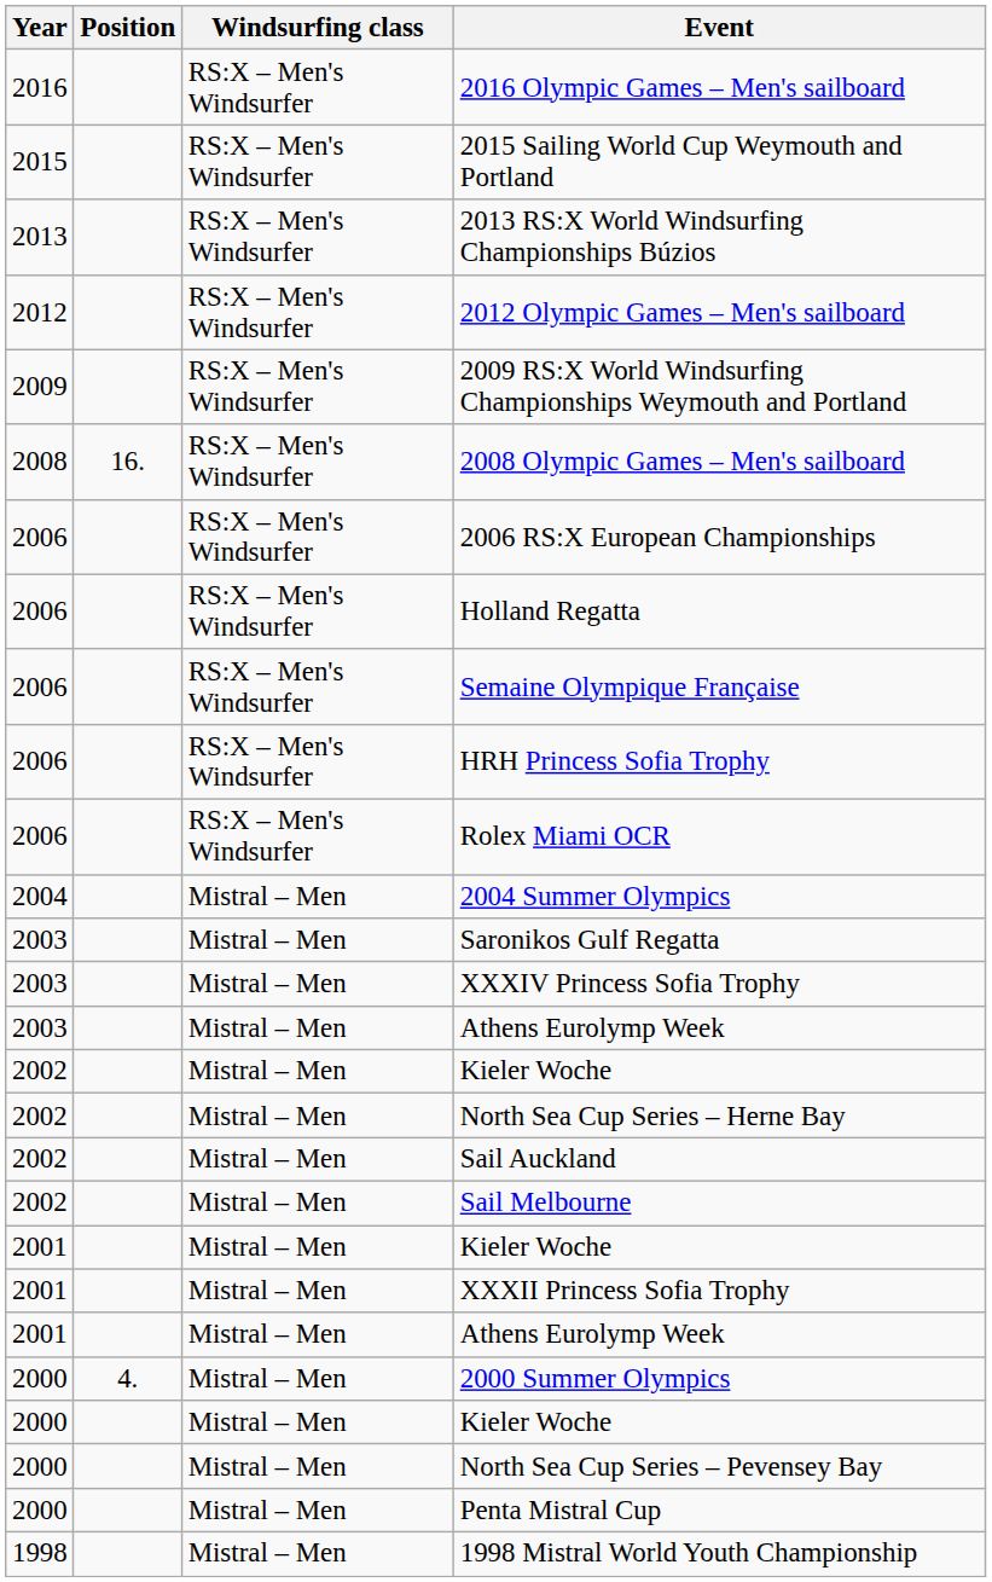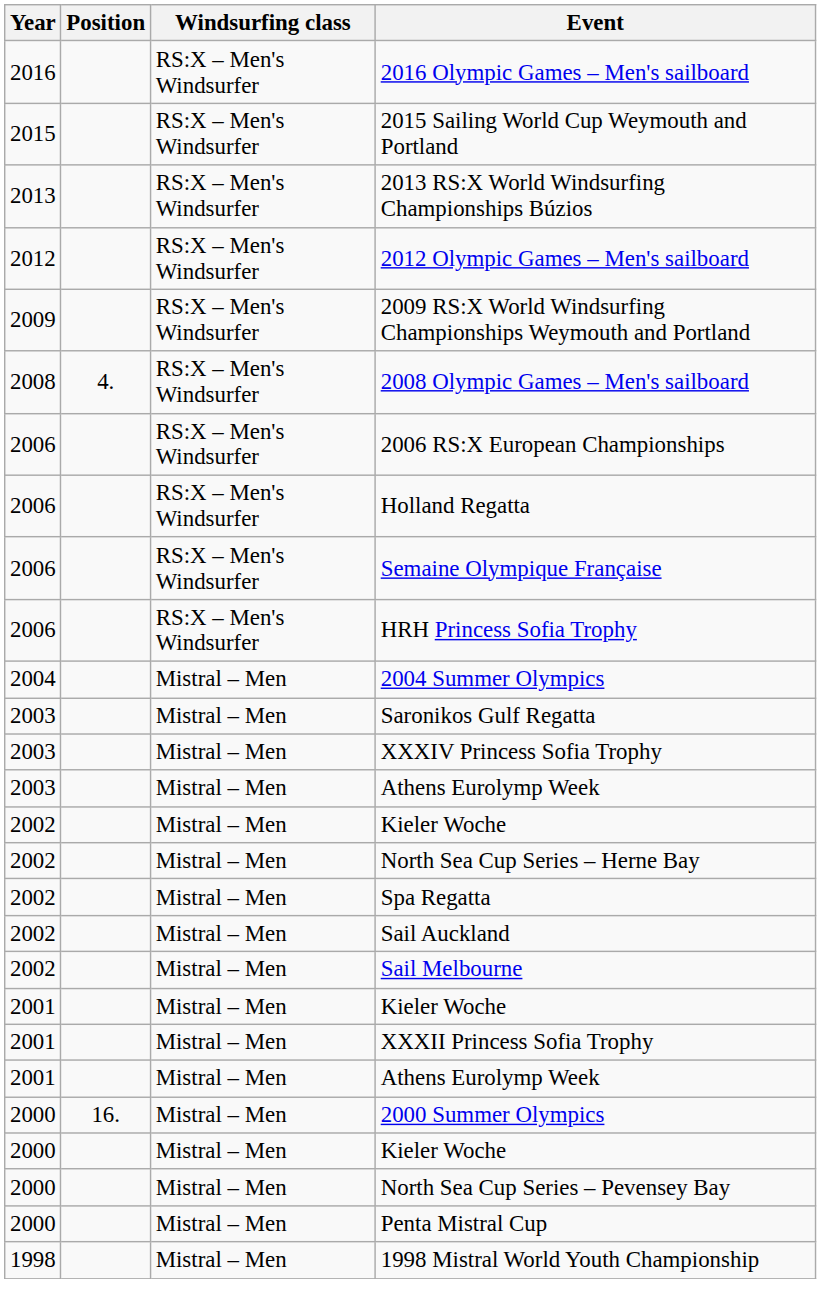2008 Olympic Games – Men's sailboard | Position: 16. -> 4.
- row: 2006 | RS:X – Men's Windsurfer | Rolex Miami OCR
+ row: 2002 | Mistral – Men | Spa Regatta
2000 Summer Olympics | Position: 4. -> 16.
